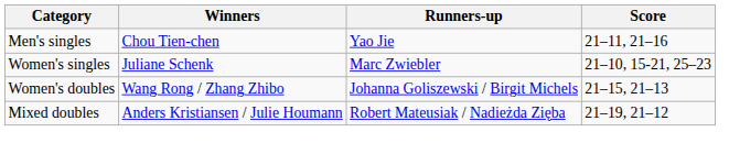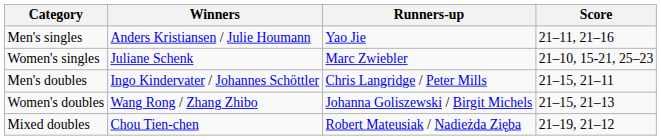Men's singles | Winners: Chou Tien-chen -> Anders Kristiansen / Julie Houmann
+ row: Men's doubles | Ingo Kindervater / Johannes Schöttler | Chris Langridge / Peter Mills | 21–15, 21–11
Mixed doubles | Winners: Anders Kristiansen / Julie Houmann -> Chou Tien-chen
